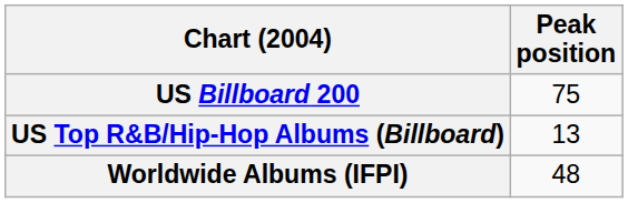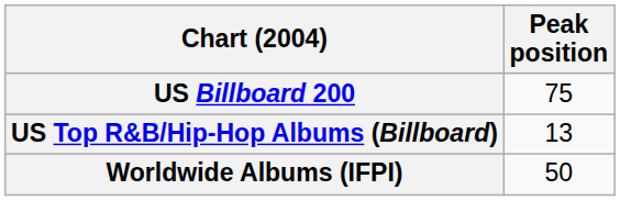Worldwide Albums (IFPI) | Peak position: 48 -> 50
